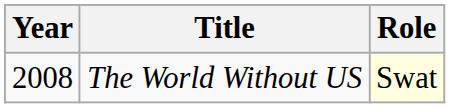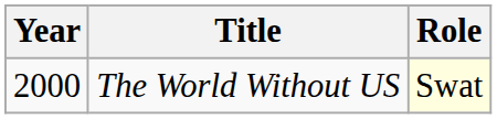The World Without US | Year: 2008 -> 2000
